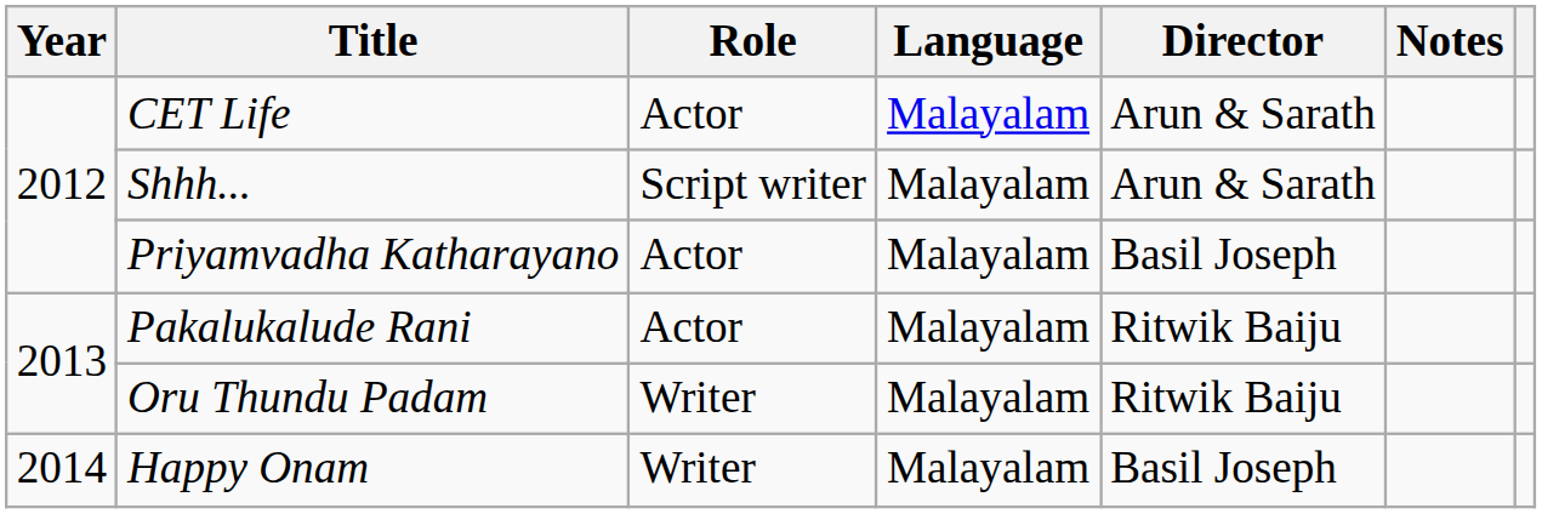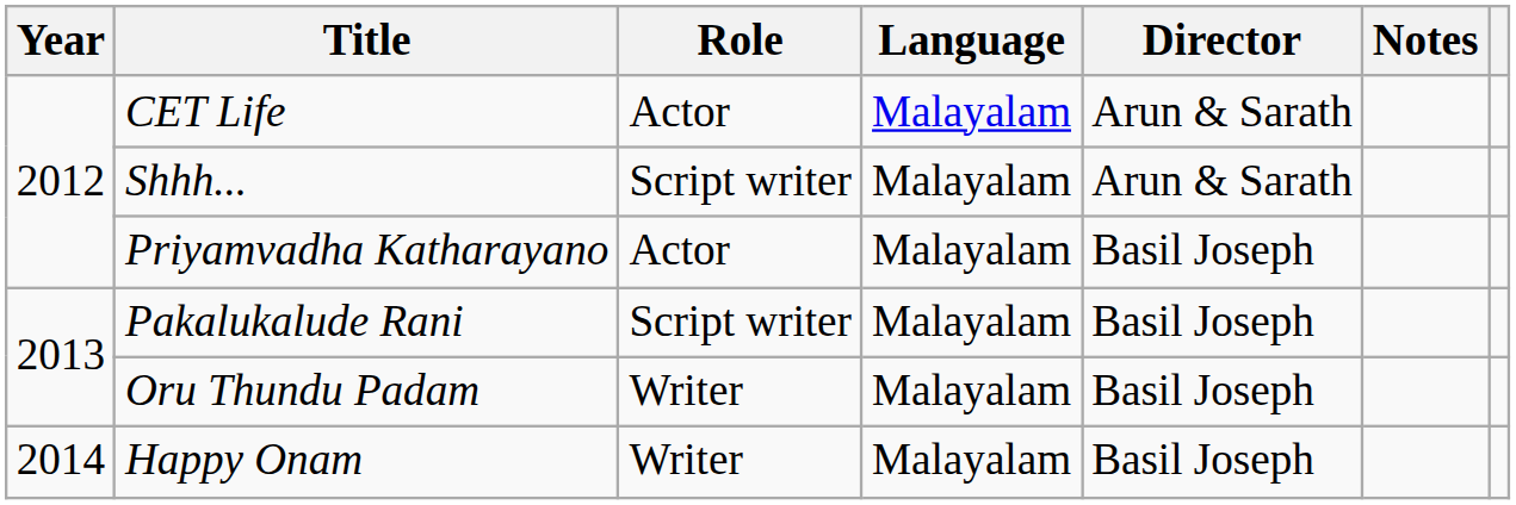Pakalukalude Rani | Role: Actor -> Script writer
Pakalukalude Rani | Director: Ritwik Baiju -> Basil Joseph
Oru Thundu Padam | Director: Ritwik Baiju -> Basil Joseph
